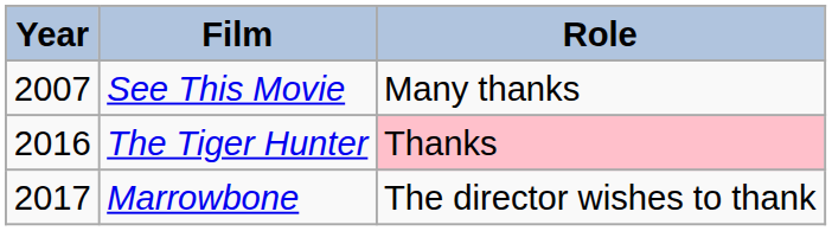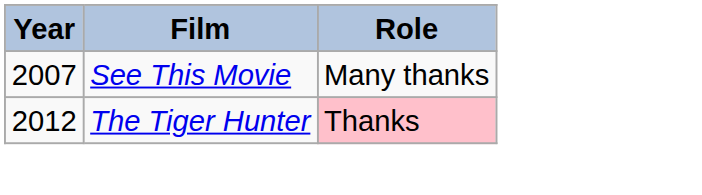The Tiger Hunter | Year: 2016 -> 2012
- row: 2017 | Marrowbone | The director wishes to thank
